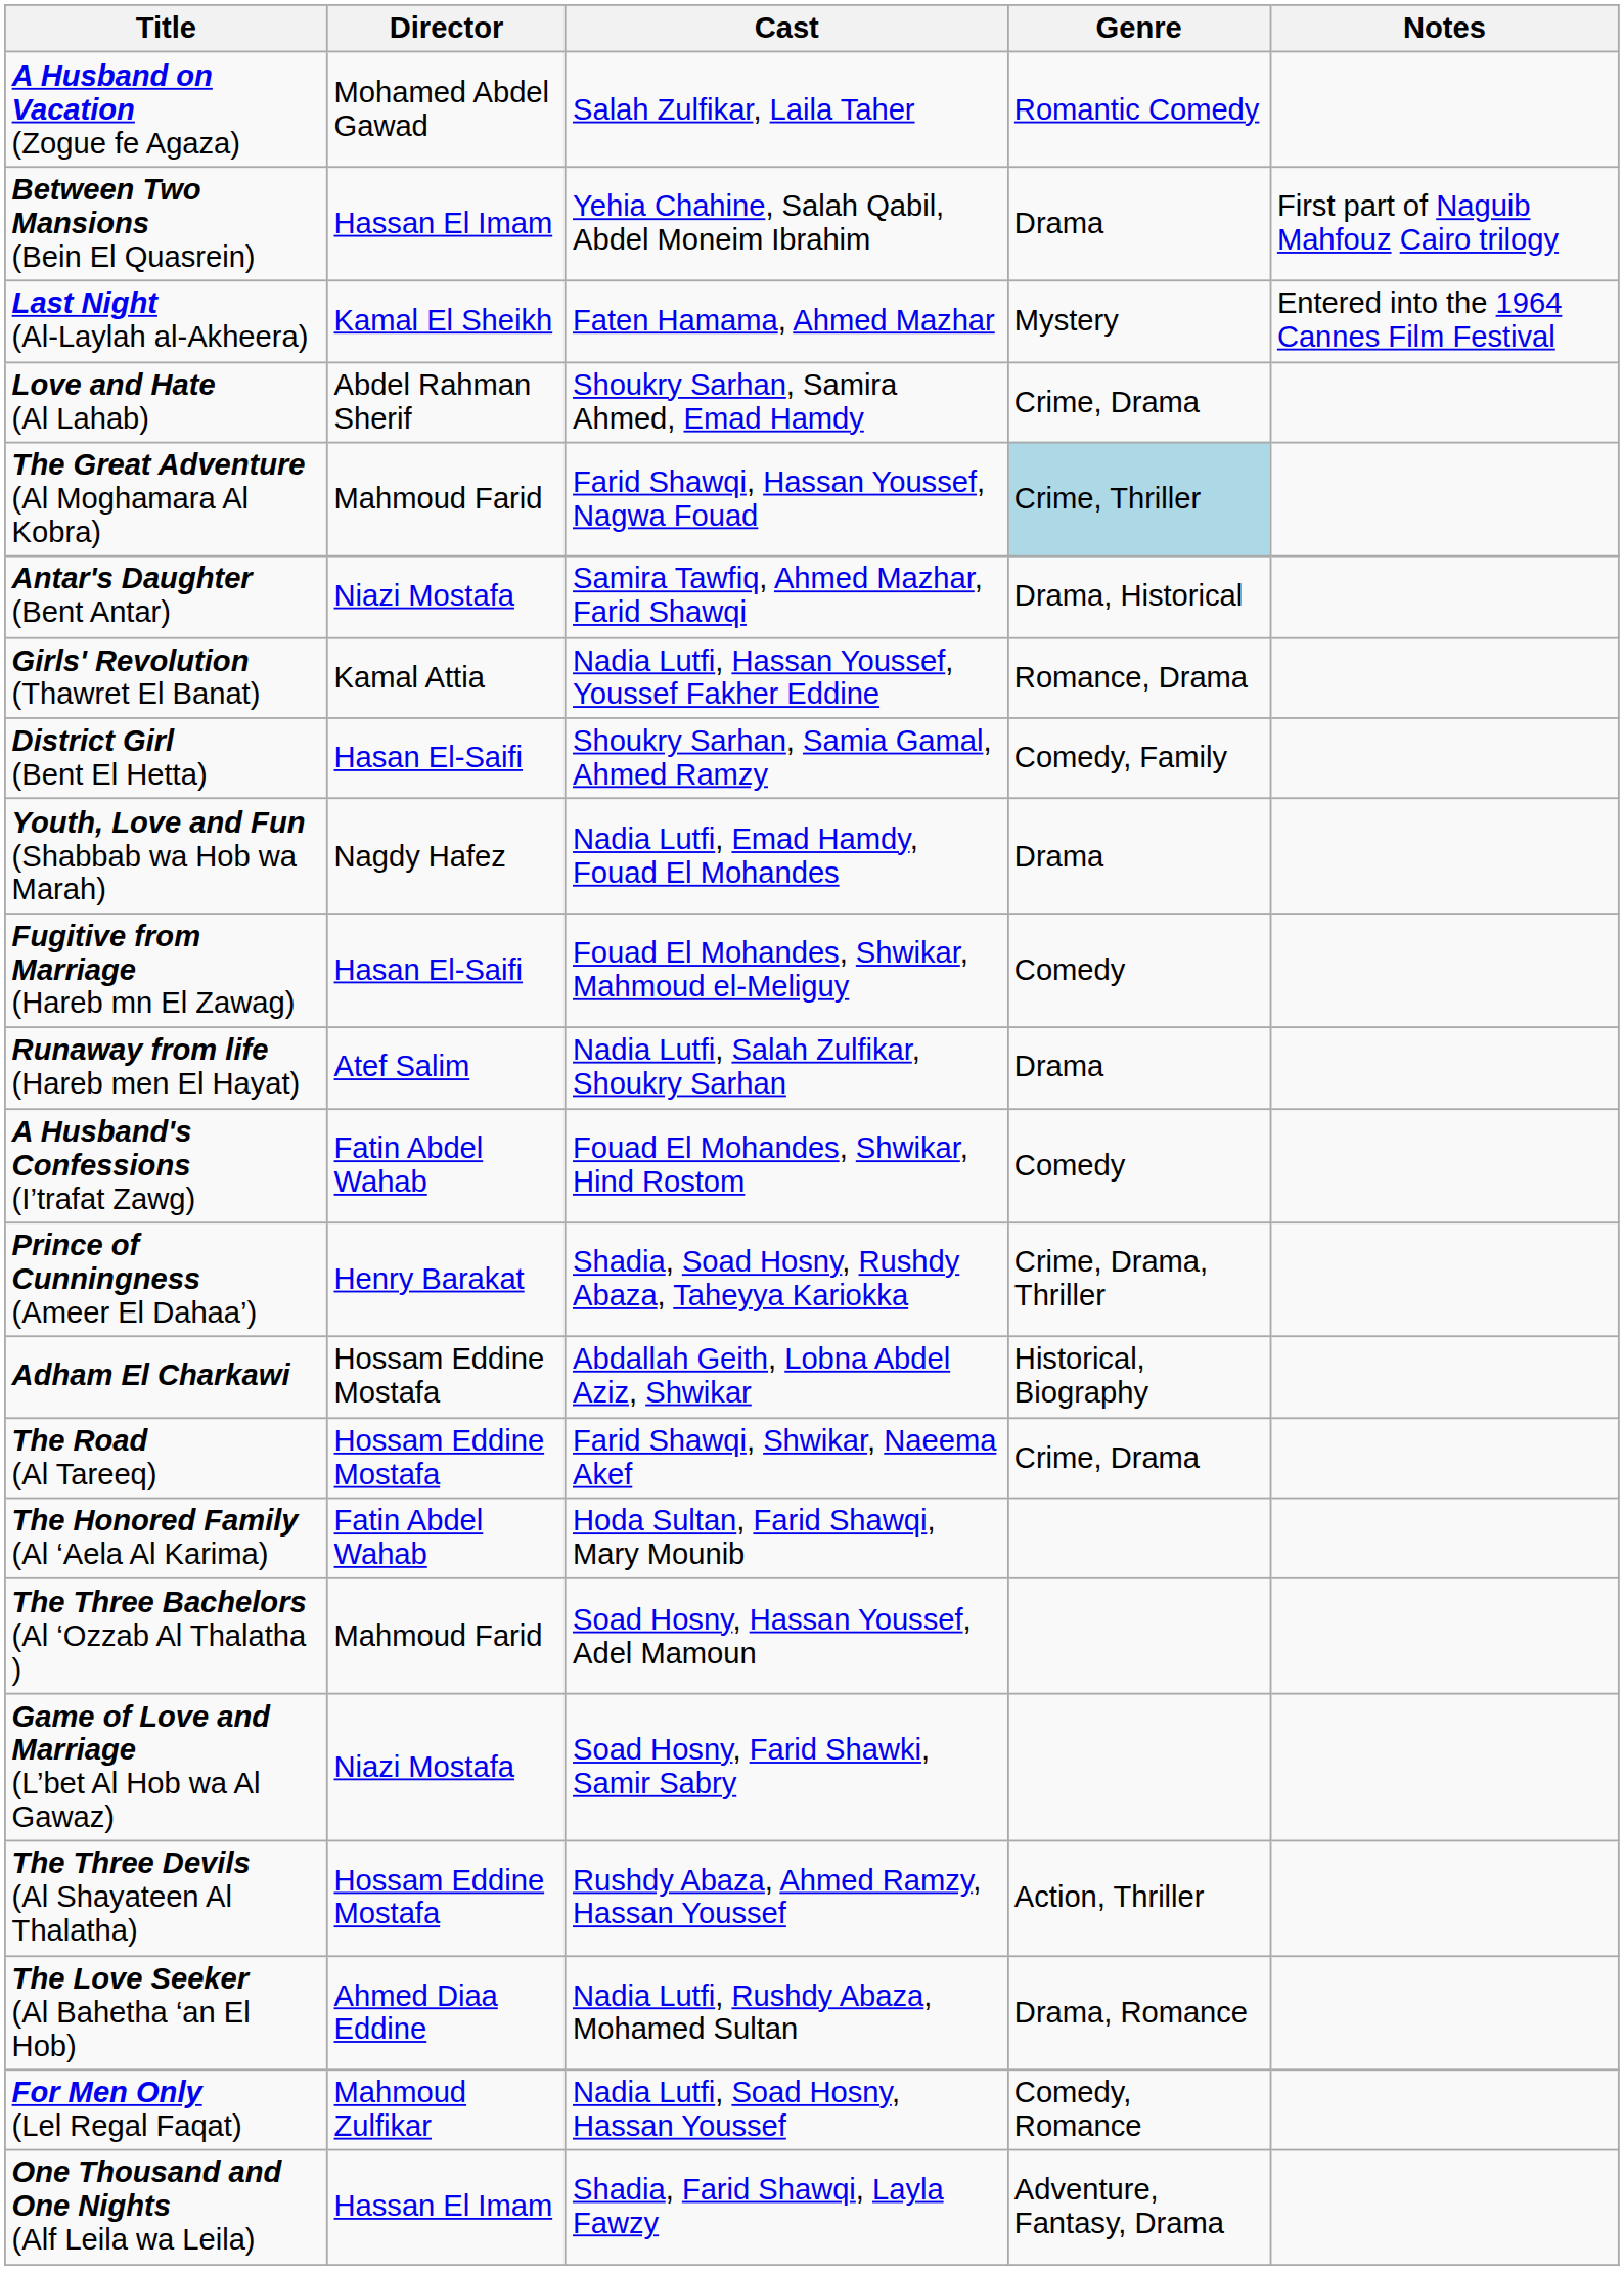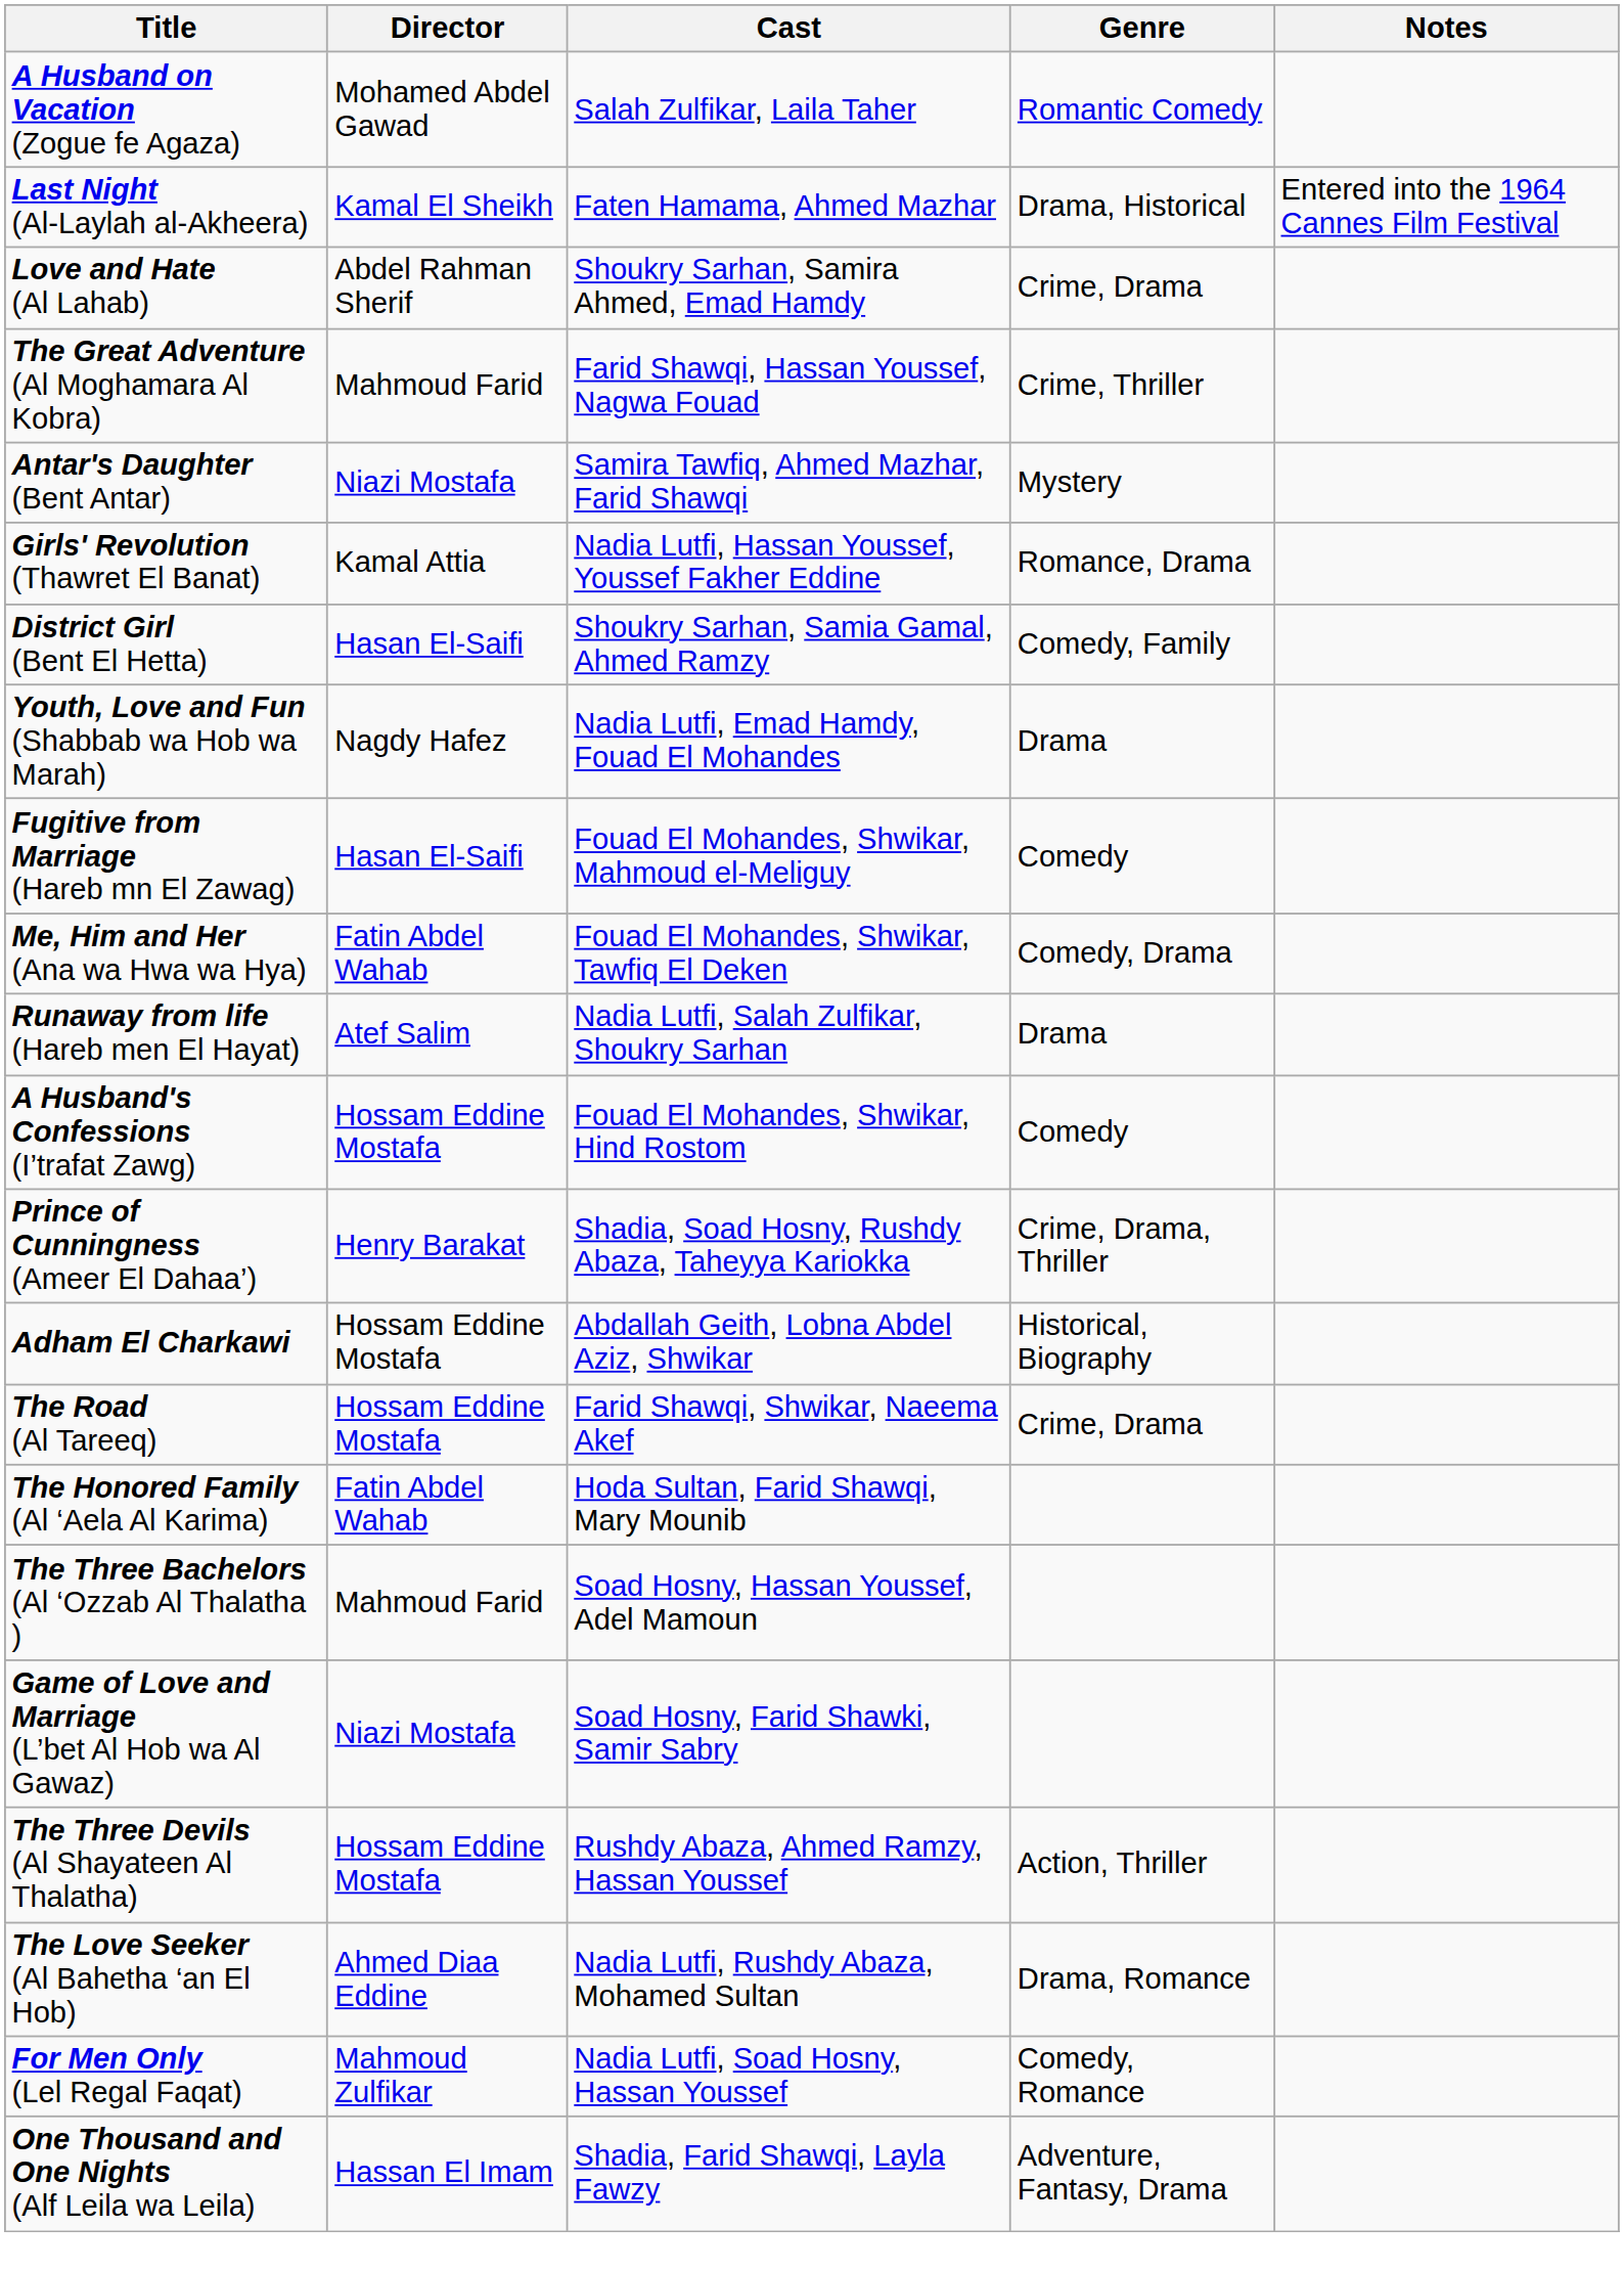- row: Between Two Mansions (Bein El Quasrein) | Hassan El Imam | Yehia Chahine, Salah Qabil, Abdel Moneim Ibrahim | Drama | First part of Naguib Mahfouz Cairo trilogy
Last Night (Al-Laylah al-Akheera) | Genre: Mystery -> Drama, Historical
The Great Adventure (Al Moghamara Al Kobra) | Genre: lightblue background -> no background
Antar's Daughter (Bent Antar) | Genre: Drama, Historical -> Mystery
+ row: Me, Him and Her (Ana wa Hwa wa Hya) | Fatin Abdel Wahab | Fouad El Mohandes, Shwikar, Tawfiq El Deken | Comedy, Drama
A Husband's Confessions (I’trafat Zawg) | Director: Fatin Abdel Wahab -> Hossam Eddine Mostafa
